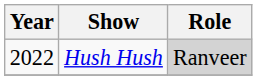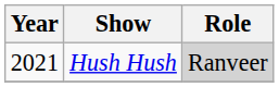Hush Hush | Year: 2022 -> 2021
